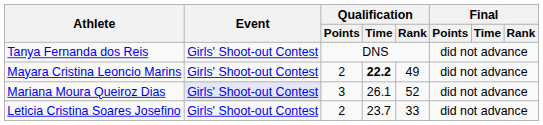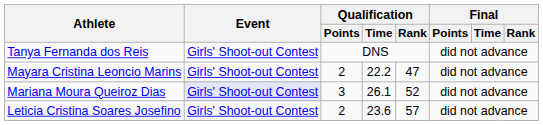Mayara Cristina Leoncio Marins | Qualification / Time: bold -> normal
Mayara Cristina Leoncio Marins | Qualification / Rank: 49 -> 47
Leticia Cristina Soares Josefino | Qualification / Time: 23.7 -> 23.6
Leticia Cristina Soares Josefino | Qualification / Rank: 33 -> 57
